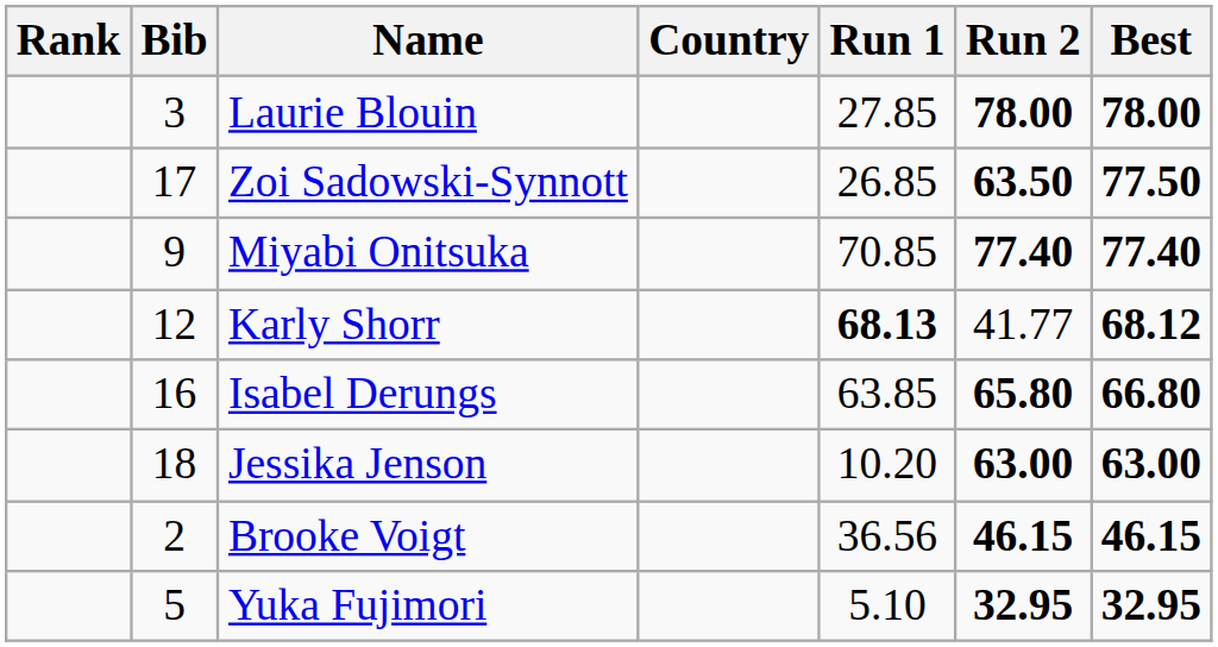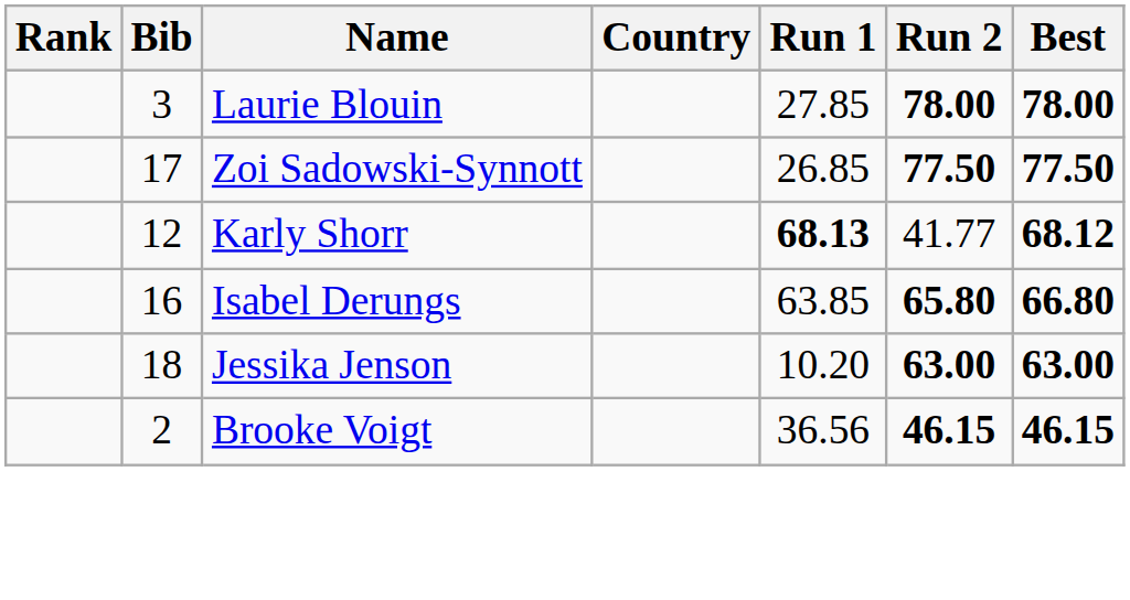Zoi Sadowski-Synnott | Run 2: 63.50 -> 77.50
- row: 9 | Miyabi Onitsuka | 70.85 | 77.40 | 77.40
- row: 5 | Yuka Fujimori | 5.10 | 32.95 | 32.95
